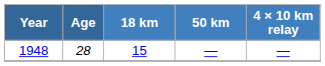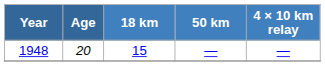1948 | Age: 28 -> 20
